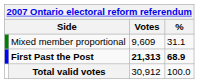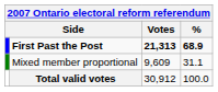rows swapped: First Past the Post <-> Mixed member proportional
